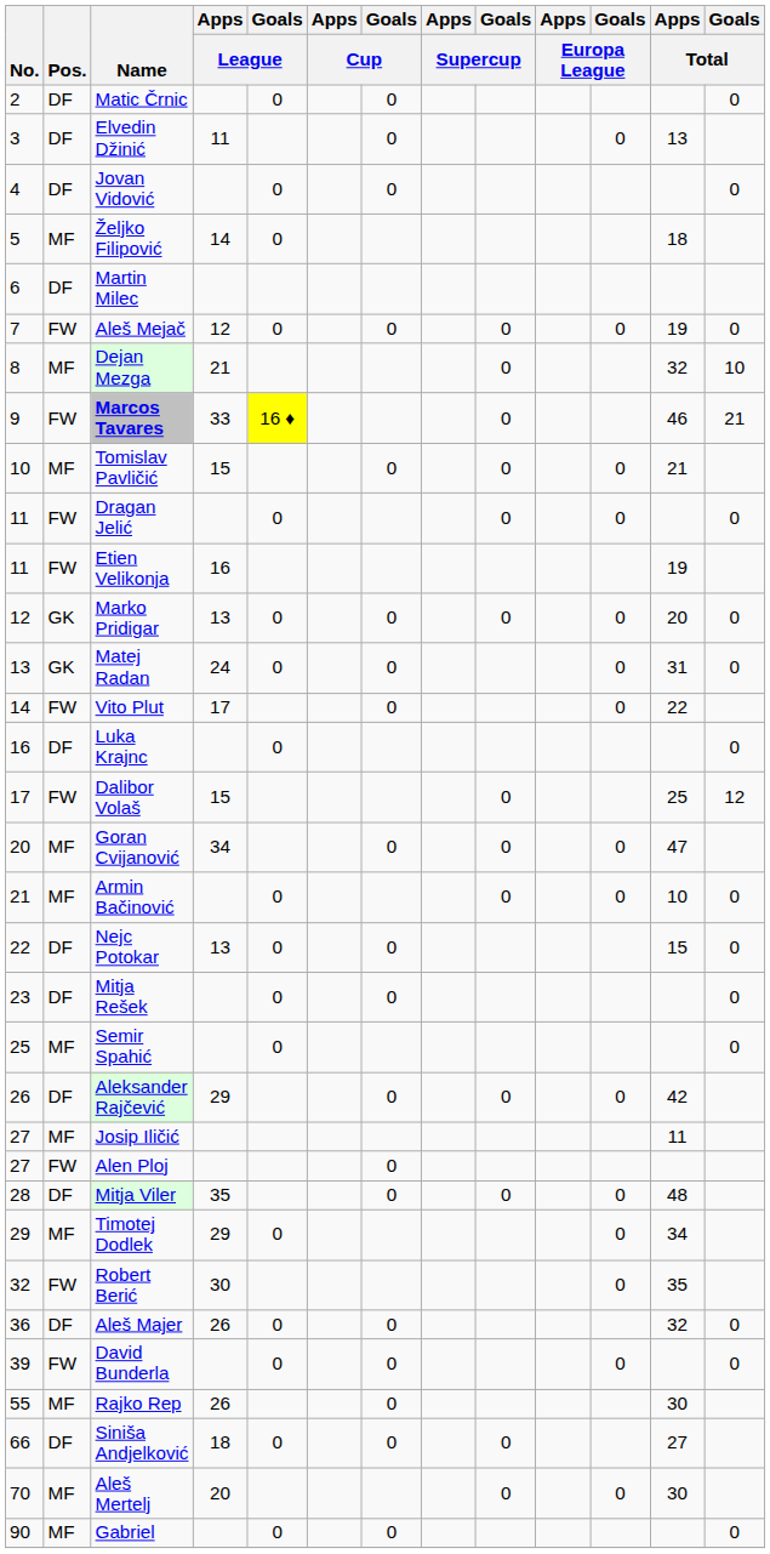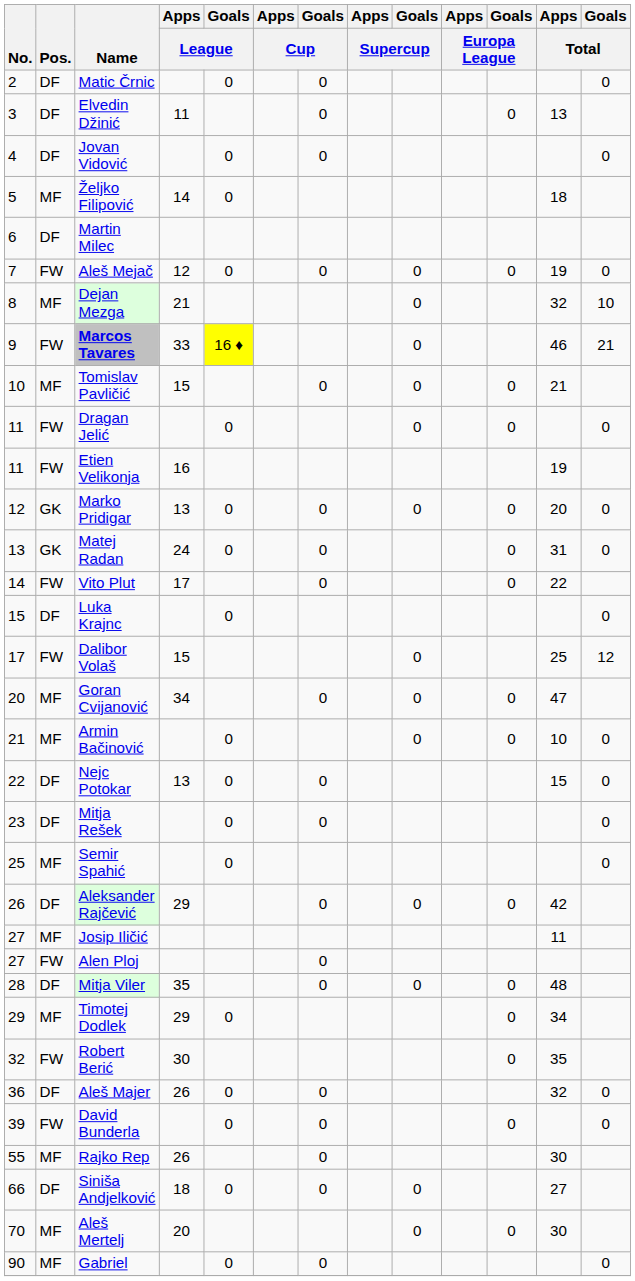Luka Krajnc | No.: 16 -> 15
